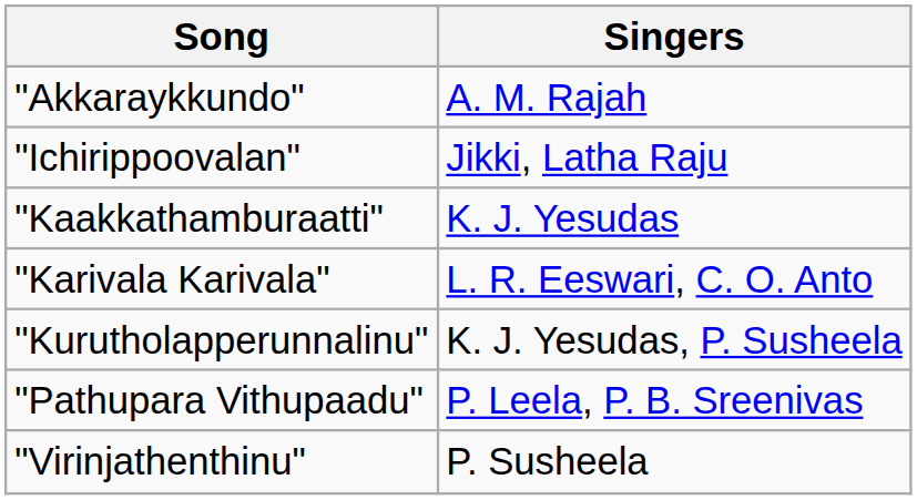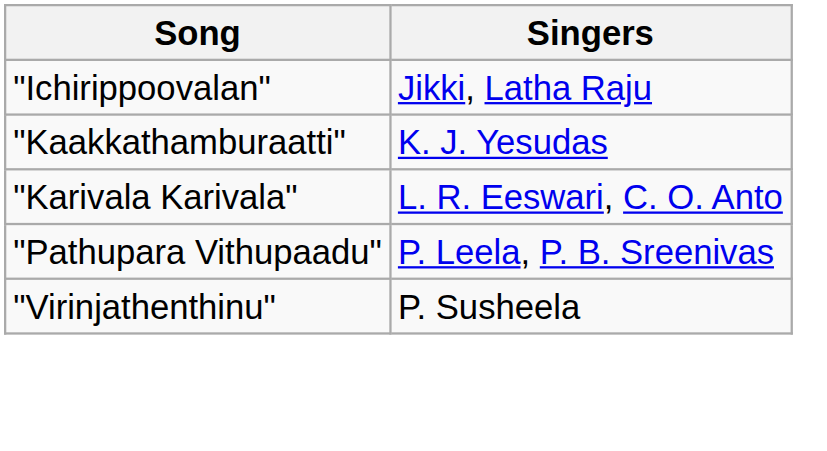- row: "Akkaraykkundo" | A. M. Rajah
- row: "Kurutholapperunnalinu" | K. J. Yesudas, P. Susheela
